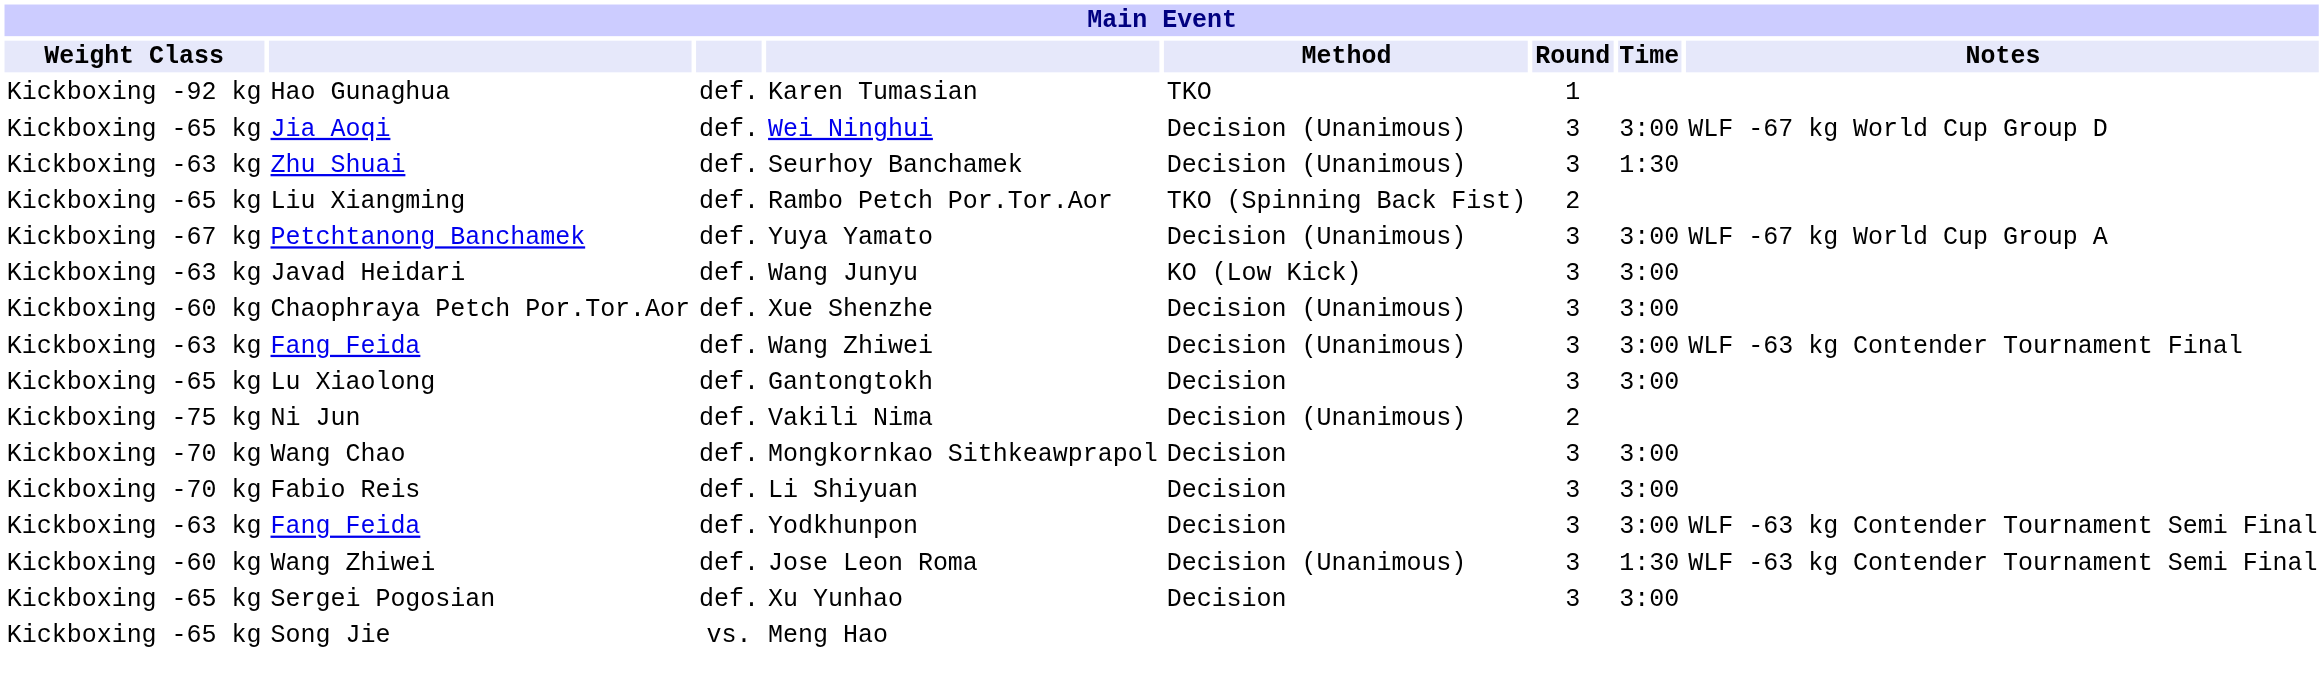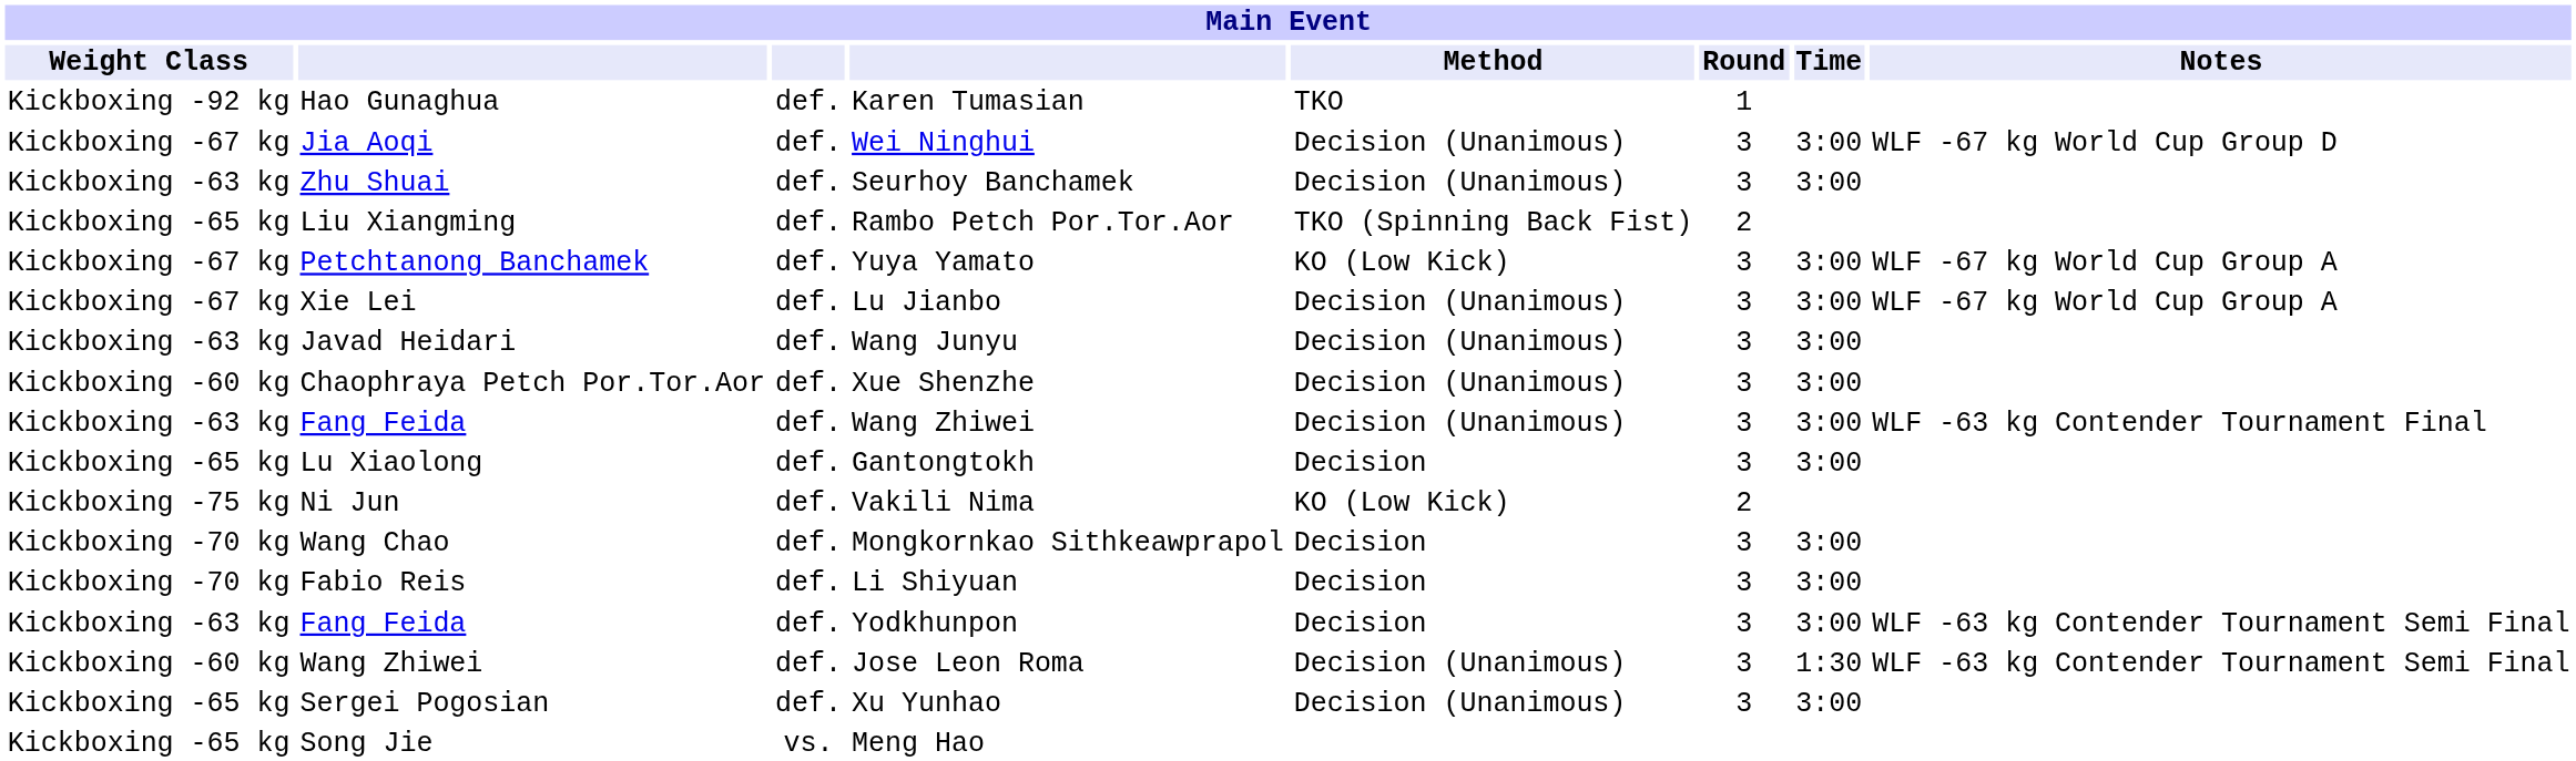Wei Ninghui | Weight Class: Kickboxing -65 kg -> Kickboxing -67 kg
Seurhoy Banchamek | Time: 1:30 -> 3:00
Yuya Yamato | Method: Decision (Unanimous) -> KO (Low Kick)
+ row: Kickboxing -67 kg | Xie Lei | def. | Lu Jianbo | Decision (Unanimous) | 3 | 3:00 | WLF -67 kg World Cup Group A
Wang Junyu | Method: KO (Low Kick) -> Decision (Unanimous)
Vakili Nima | Method: Decision (Unanimous) -> KO (Low Kick)
Xu Yunhao | Method: Decision -> Decision (Unanimous)
